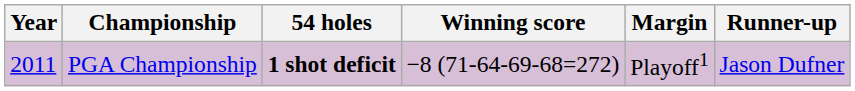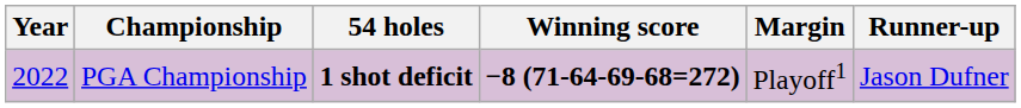PGA Championship | Year: 2011 -> 2022
PGA Championship | Winning score: normal -> bold
